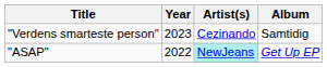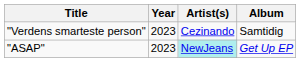"ASAP" | Year: 2022 -> 2023
